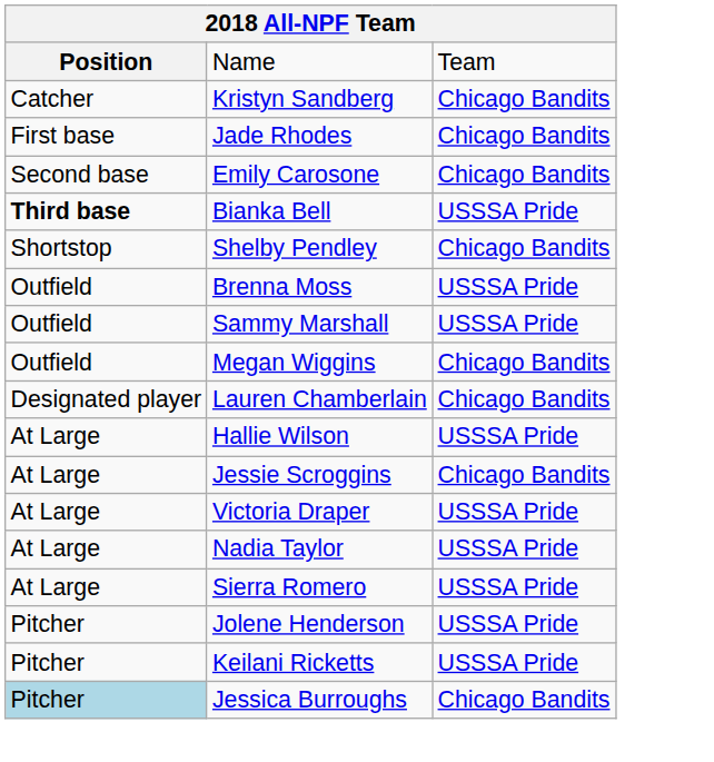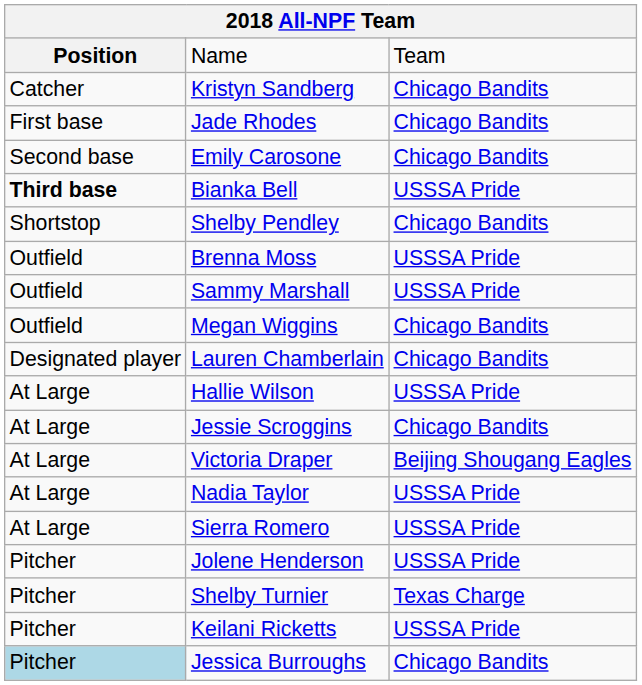Victoria Draper | column 3: USSSA Pride -> Beijing Shougang Eagles
+ row: Pitcher | Shelby Turnier | Texas Charge
